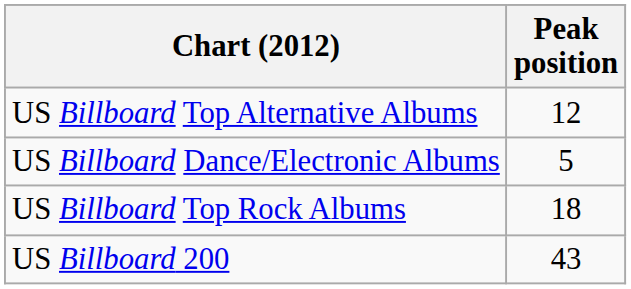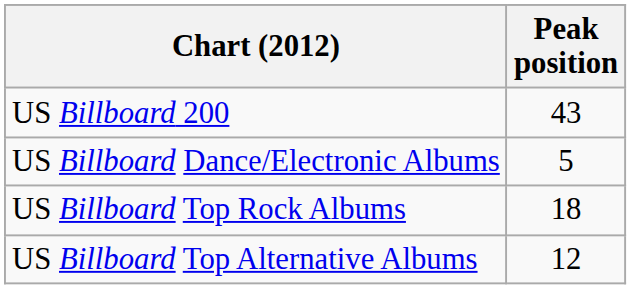rows swapped: US Billboard 200 <-> US Billboard Top Alternative Albums
